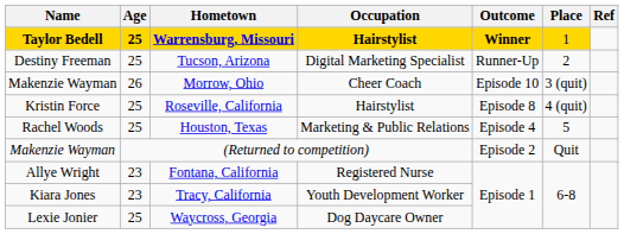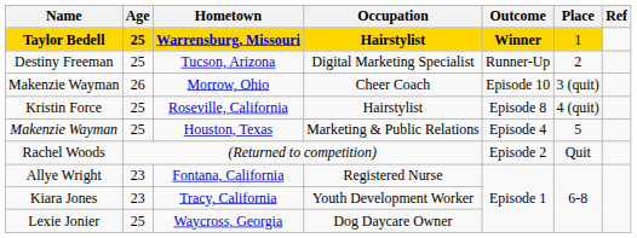Houston, Texas | Name: Rachel Woods -> Makenzie Wayman
(Returned to competition) | Name: Makenzie Wayman -> Rachel Woods
